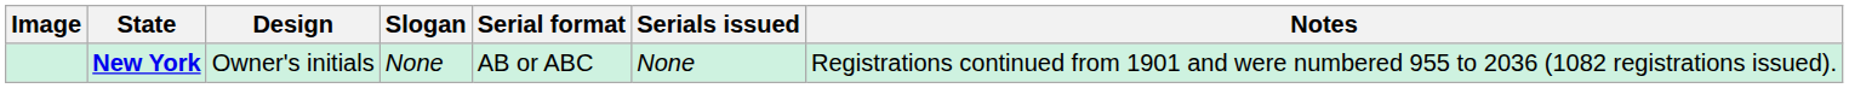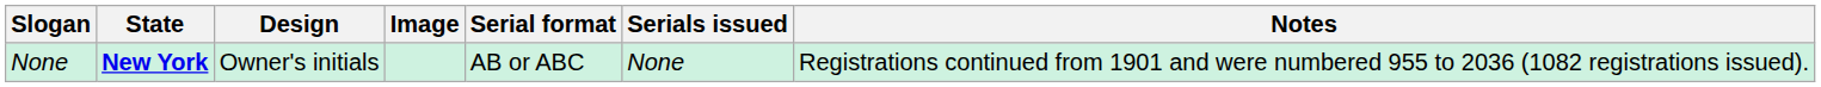columns swapped: Image <-> Slogan
